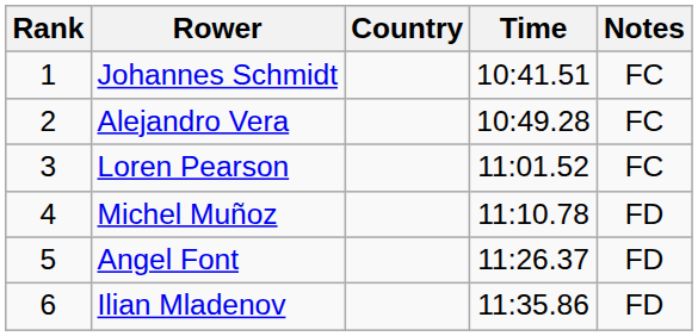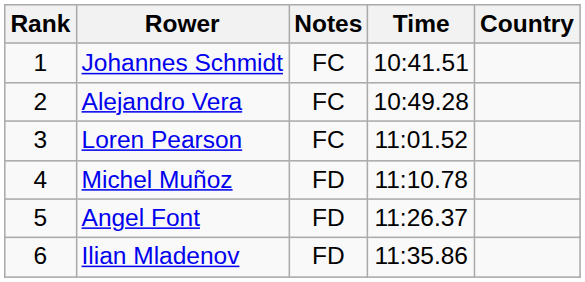columns swapped: Country <-> Notes
